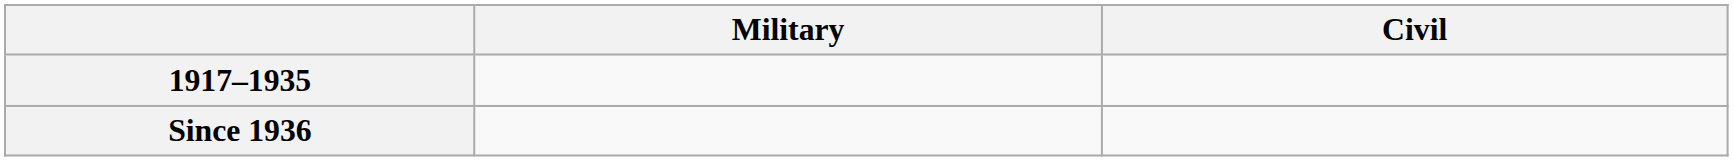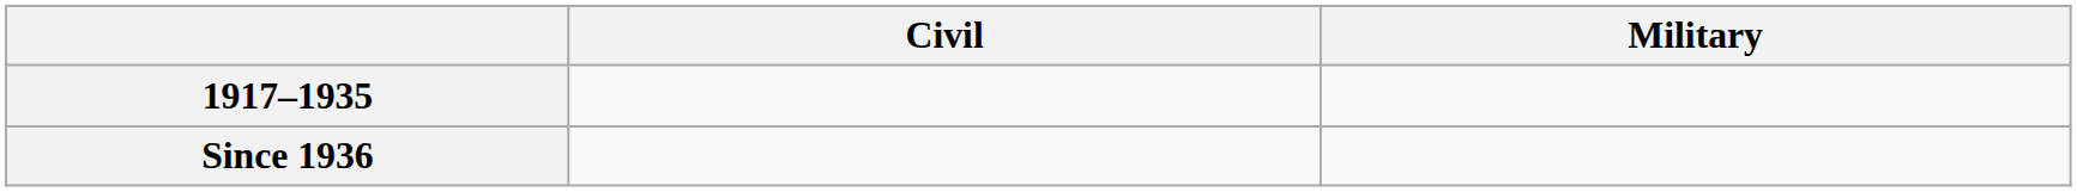columns swapped: Civil <-> Military
